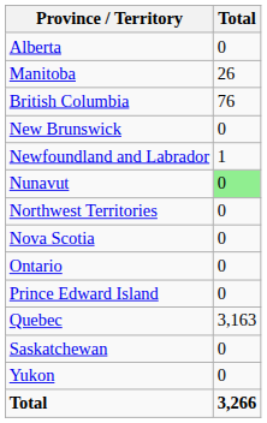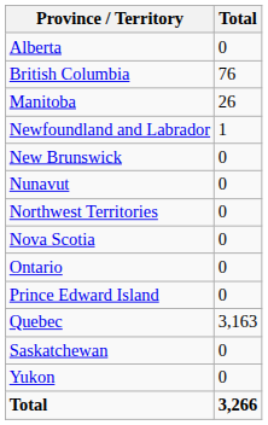rows swapped: British Columbia <-> Manitoba
rows swapped: New Brunswick <-> Newfoundland and Labrador
Nunavut | Total: lightgreen background -> no background
